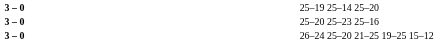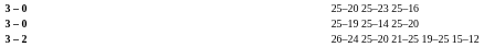rows swapped: 25–19 25–14 25–20 <-> 25–20 25–23 25–16
26–24 25–20 21–25 19–25 15–12 | column 2: 3 – 0 -> 3 – 2
